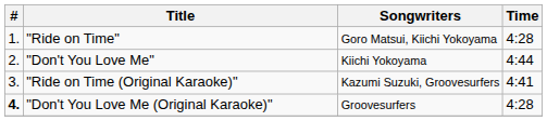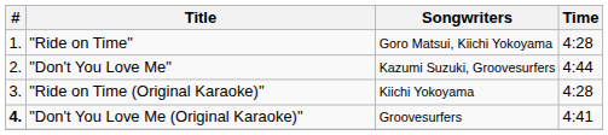"Don't You Love Me" | Songwriters: Kiichi Yokoyama -> Kazumi Suzuki, Groovesurfers
"Ride on Time (Original Karaoke)" | Songwriters: Kazumi Suzuki, Groovesurfers -> Kiichi Yokoyama
"Ride on Time (Original Karaoke)" | Time: 4:41 -> 4:28
"Don't You Love Me (Original Karaoke)" | Time: 4:28 -> 4:41
